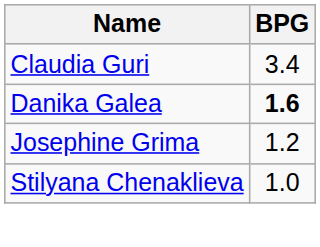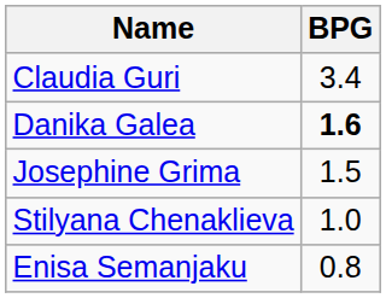Josephine Grima | BPG: 1.2 -> 1.5
+ row: Enisa Semanjaku | 0.8
